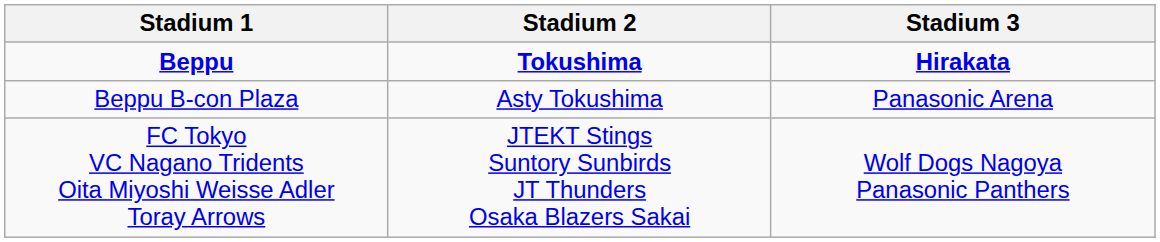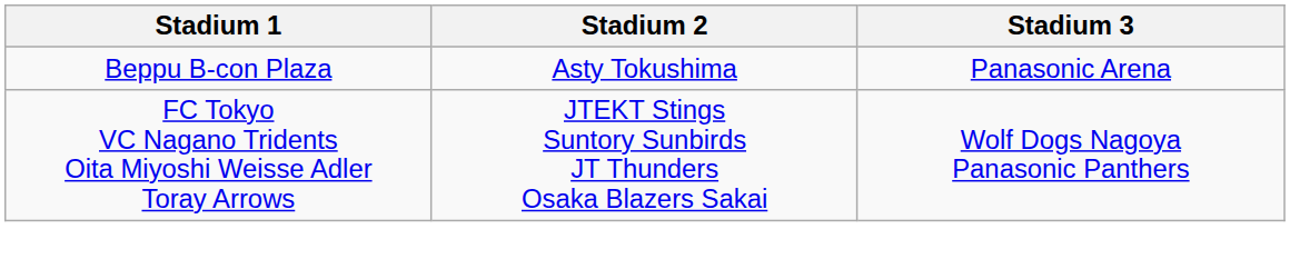- row: Beppu | Tokushima | Hirakata
